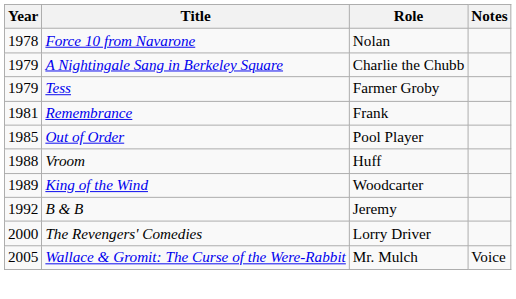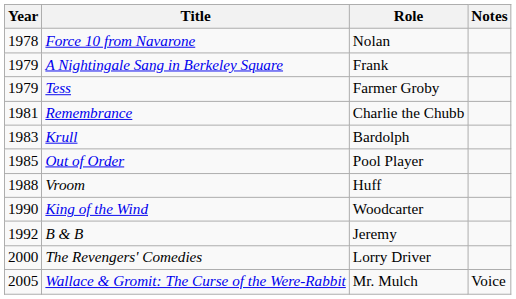A Nightingale Sang in Berkeley Square | Role: Charlie the Chubb -> Frank
Remembrance | Role: Frank -> Charlie the Chubb
+ row: 1983 | Krull | Bardolph
King of the Wind | Year: 1989 -> 1990
